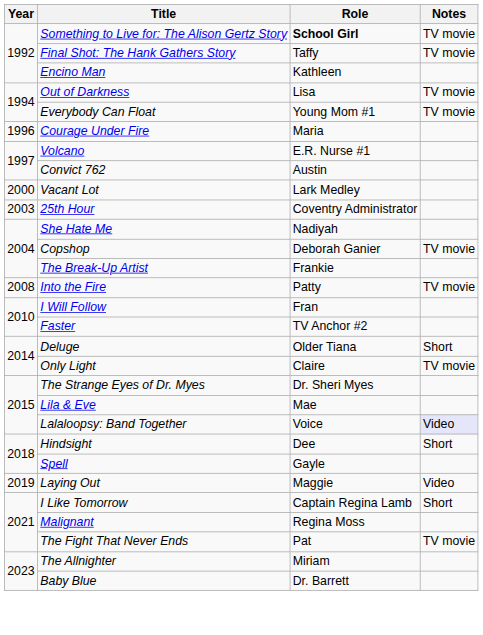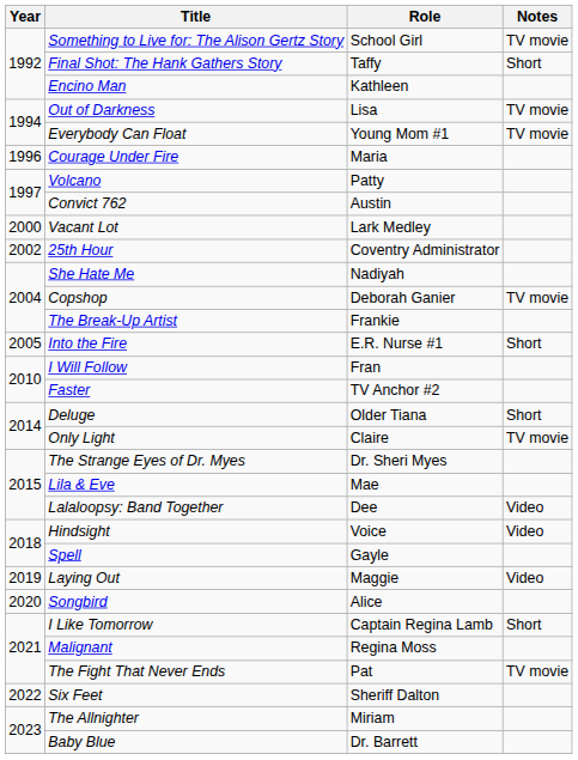Something to Live for: The Alison Gertz Story | Role: bold -> normal
Final Shot: The Hank Gathers Story | Notes: TV movie -> Short
Volcano | Role: E.R. Nurse #1 -> Patty
25th Hour | Year: 2003 -> 2002
Into the Fire | Year: 2008 -> 2005
Into the Fire | Role: Patty -> E.R. Nurse #1
Into the Fire | Notes: TV movie -> Short
Lalaloopsy: Band Together | Role: Voice -> Dee
Lalaloopsy: Band Together | Notes: lavender background -> no background
Hindsight | Role: Dee -> Voice
Hindsight | Notes: Short -> Video
+ row: 2020 | Songbird | Alice
+ row: 2022 | Six Feet | Sheriff Dalton
